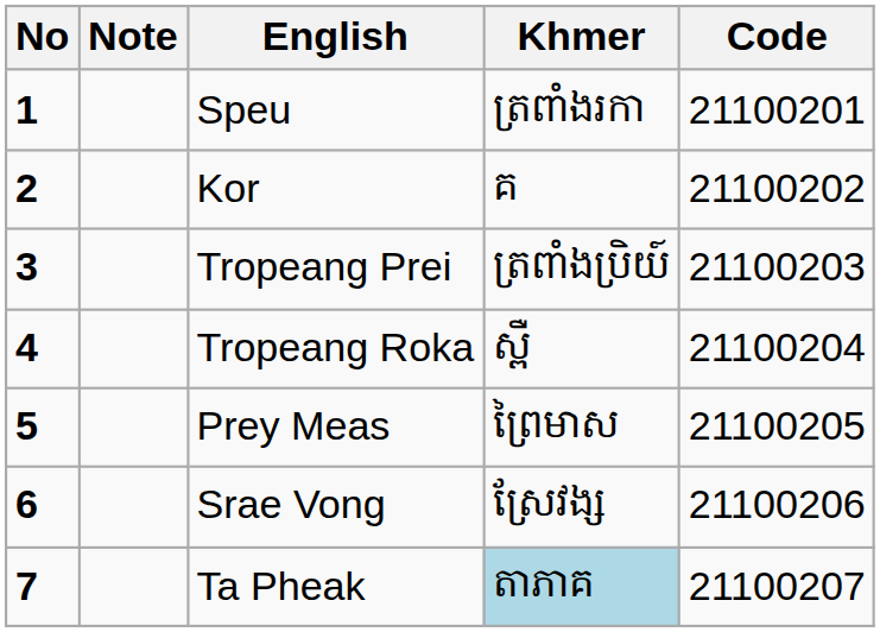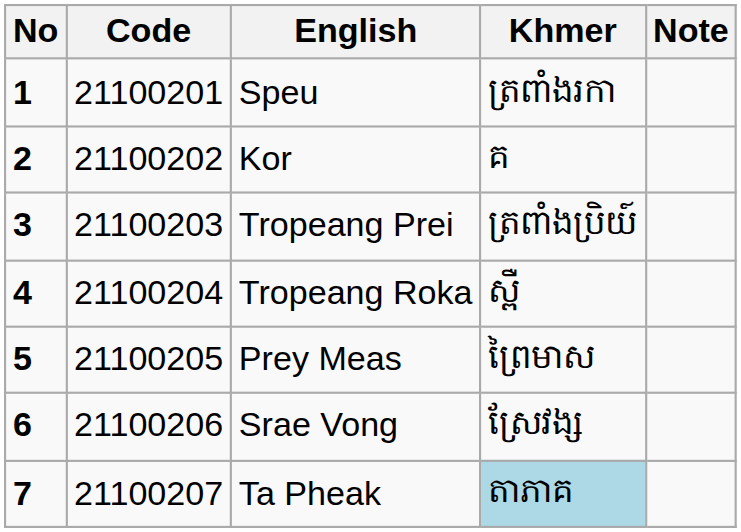columns swapped: Code <-> Note
